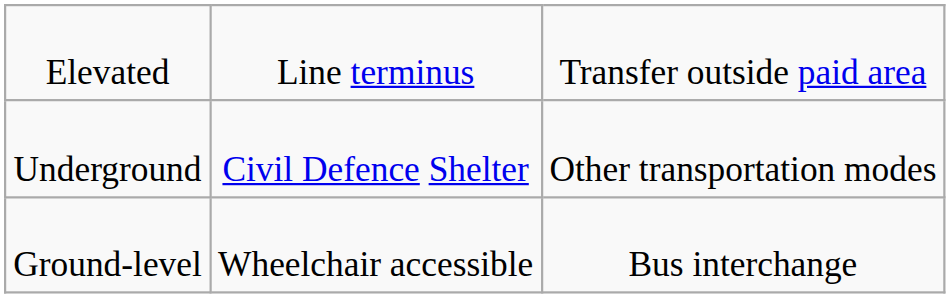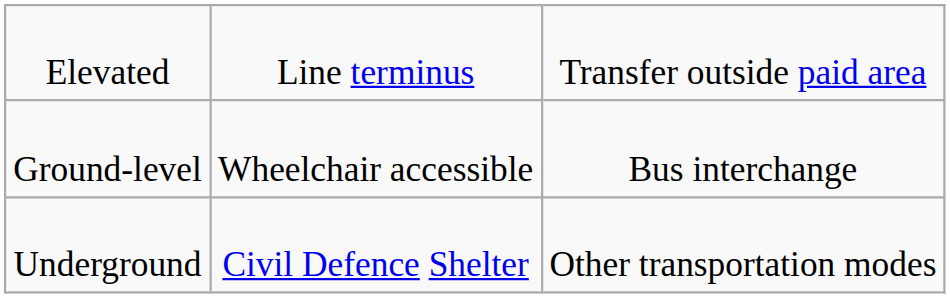rows swapped: Ground-level <-> Underground
